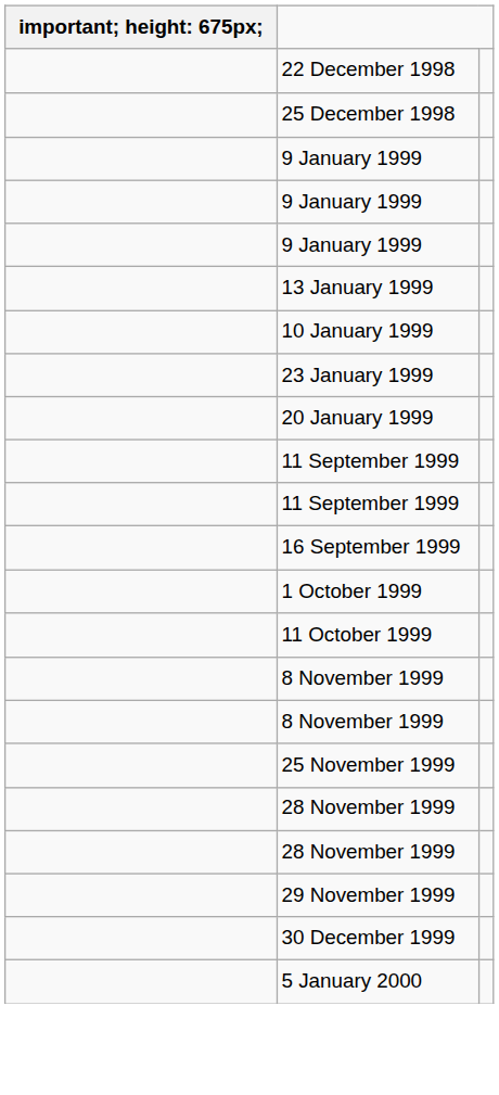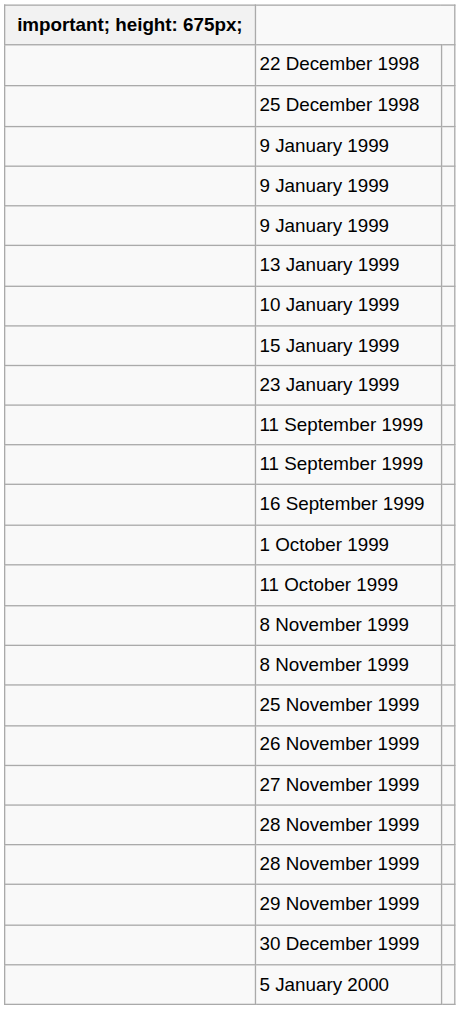+ row: 15 January 1999
- row: 20 January 1999
+ row: 26 November 1999
+ row: 27 November 1999
